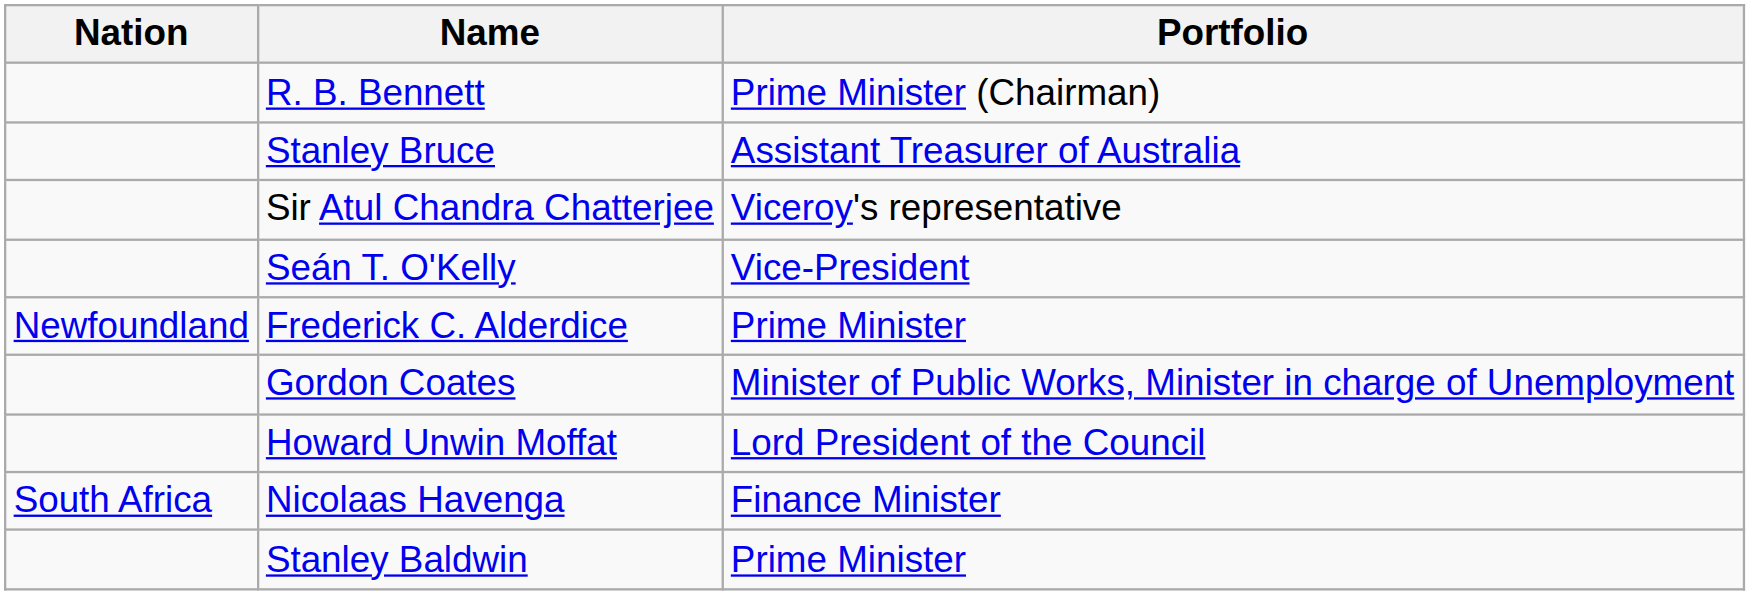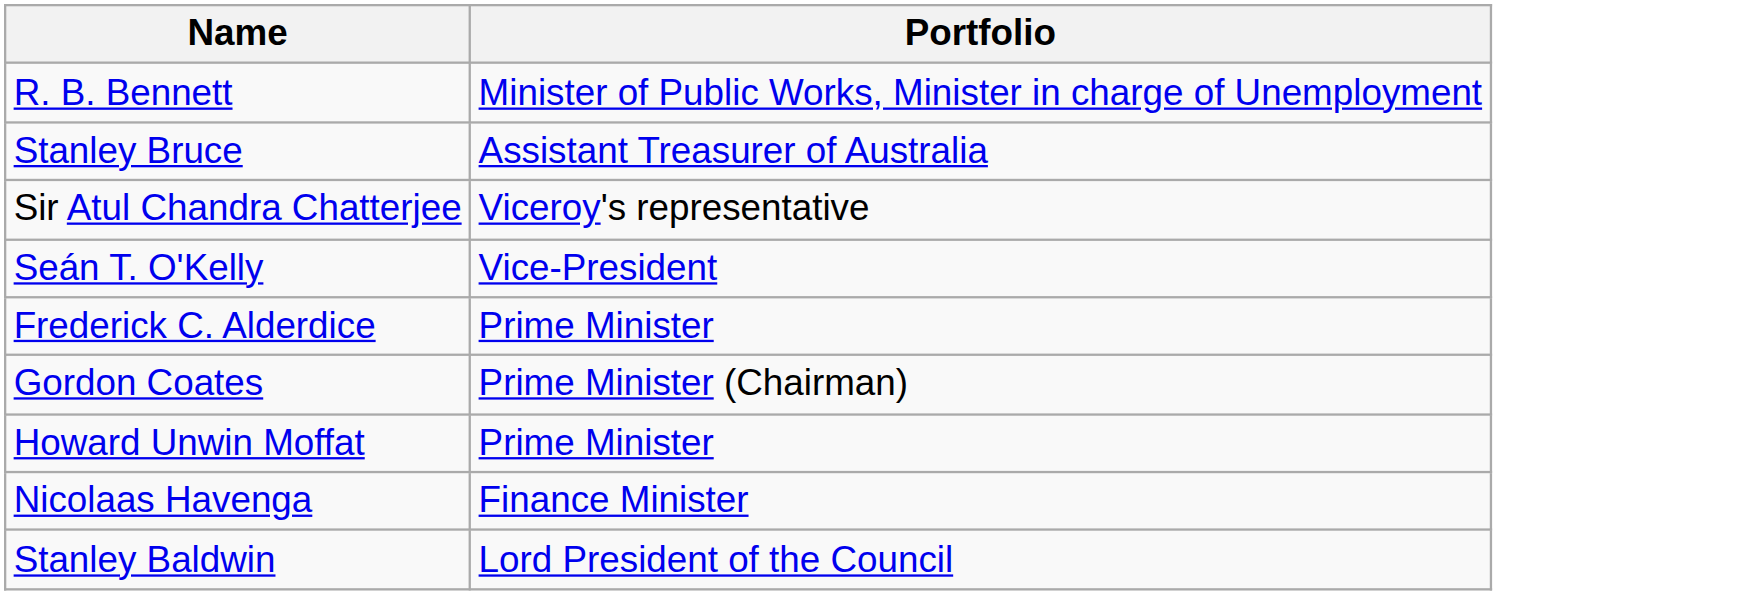- column: Nation | Newfoundland | South Africa
R. B. Bennett | Portfolio: Prime Minister (Chairman) -> Minister of Public Works, Minister in charge of Unemployment
Gordon Coates | Portfolio: Minister of Public Works, Minister in charge of Unemployment -> Prime Minister (Chairman)
Howard Unwin Moffat | Portfolio: Lord President of the Council -> Prime Minister
Stanley Baldwin | Portfolio: Prime Minister -> Lord President of the Council
